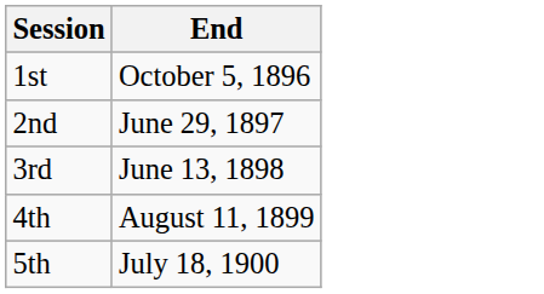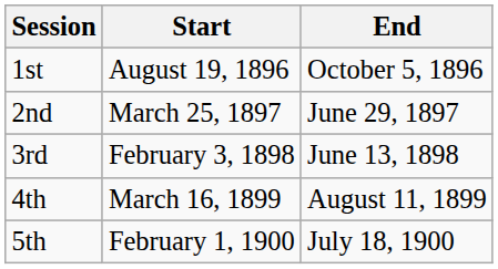+ column: Start | August 19, 1896 | March 25, 1897 | February 3, 1898 | March 16, 1899 | February 1, 1900
